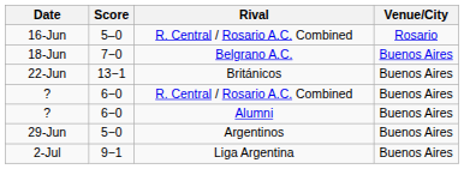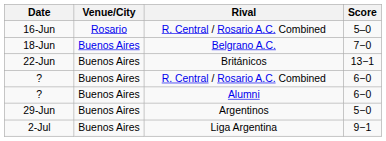columns swapped: Venue/City <-> Score
